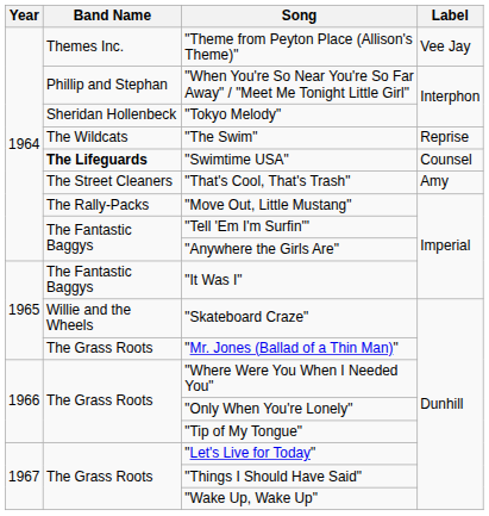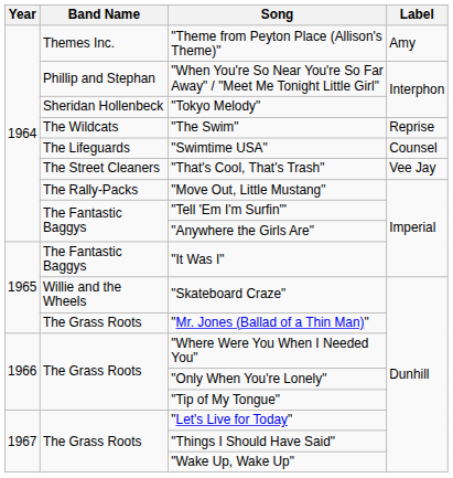"Theme from Peyton Place (Allison's Theme)" | Label: Vee Jay -> Amy
"Swimtime USA" | Band Name: bold -> normal
"That's Cool, That's Trash" | Label: Amy -> Vee Jay
